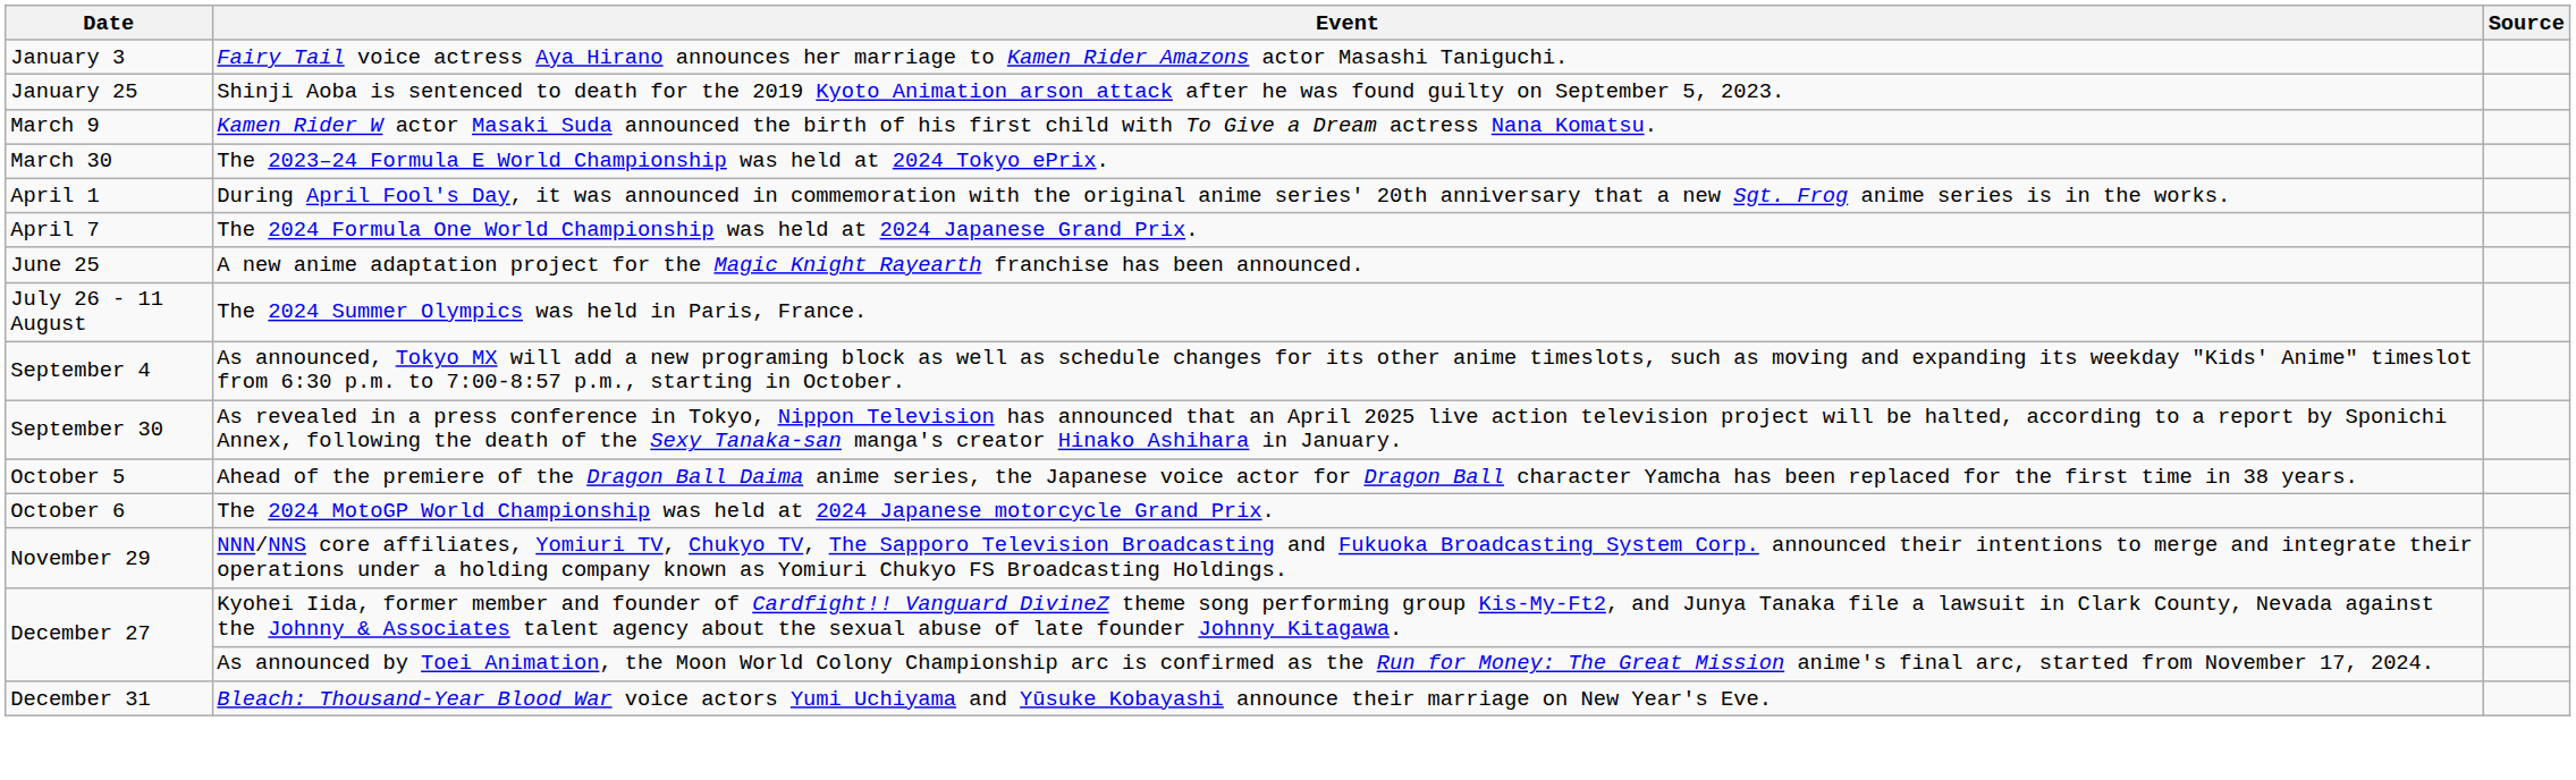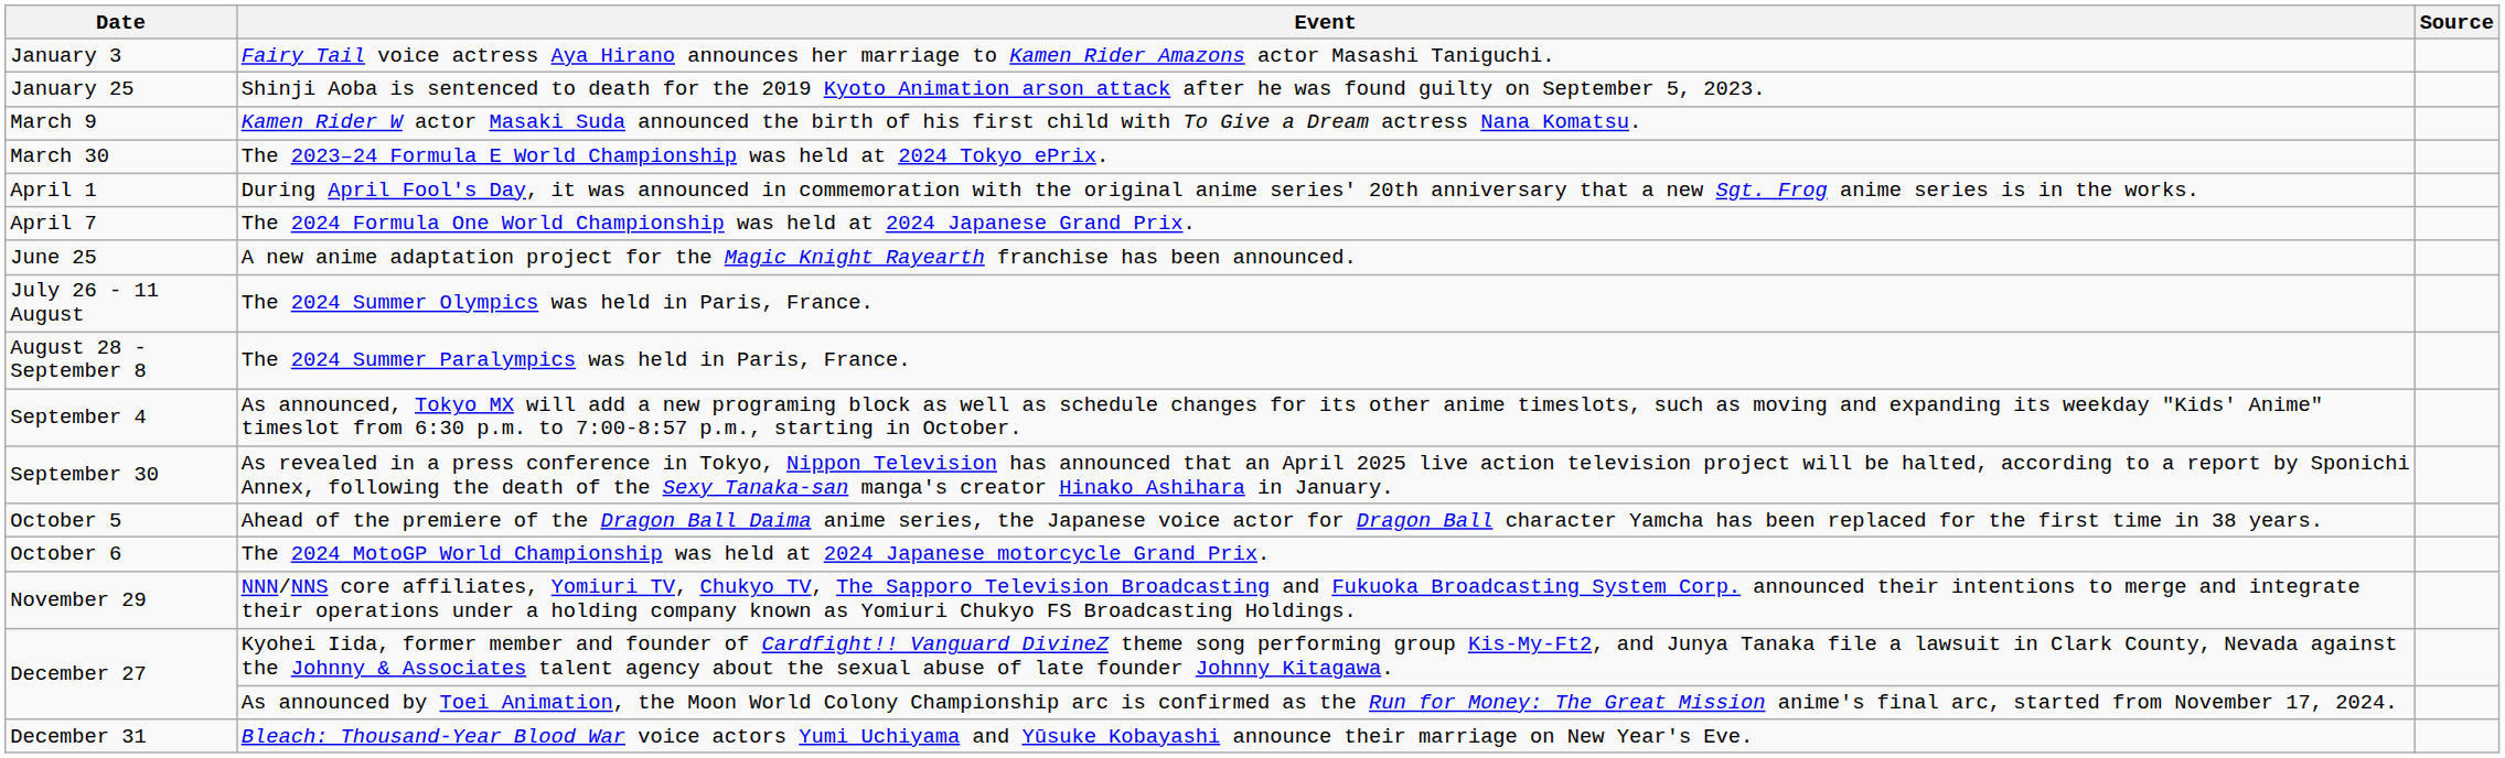+ row: August 28 - September 8 | The 2024 Summer Paralympics was held in Paris, France.
